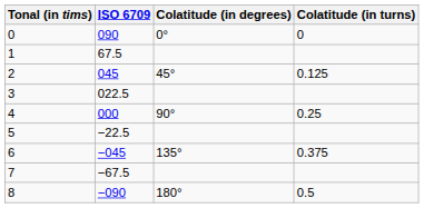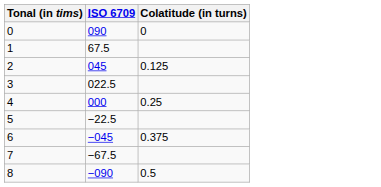- column: Colatitude (in degrees) | 0° | 45° | 90° | 135° | 180°
